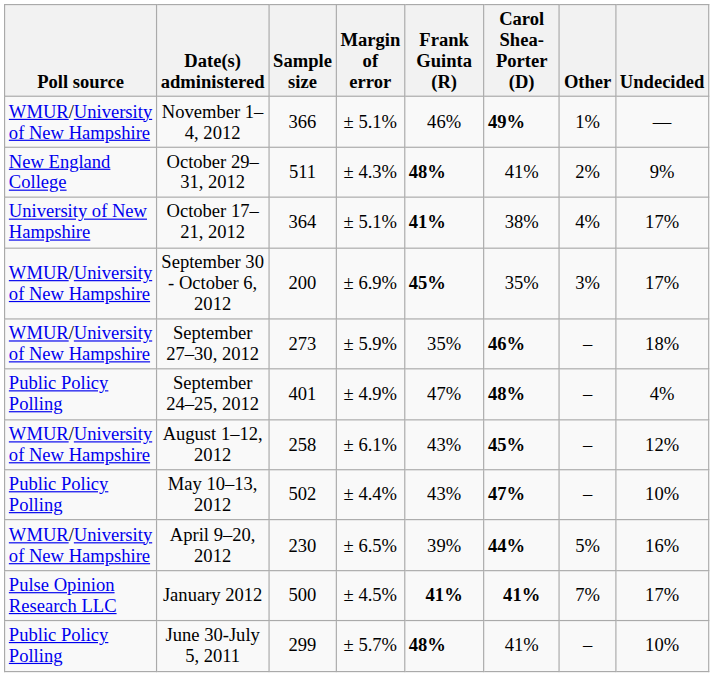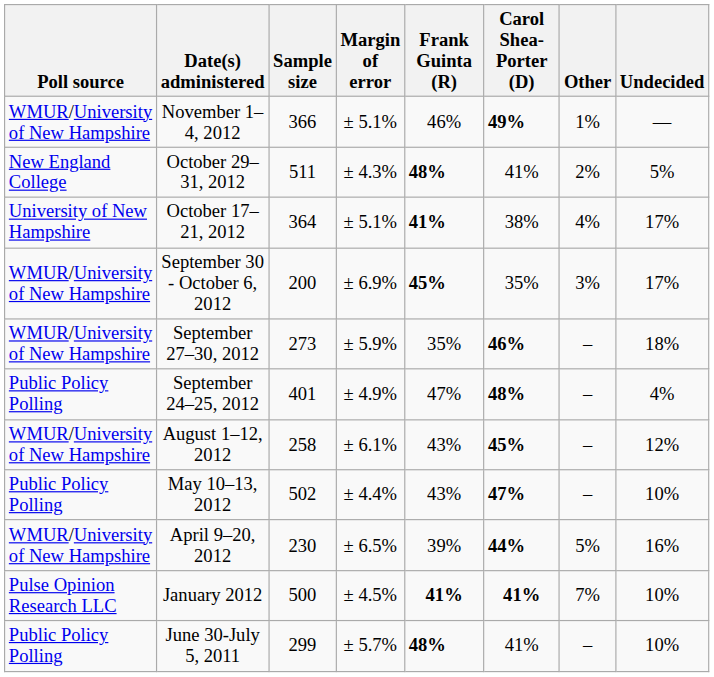October 29–31, 2012 | Undecided: 9% -> 5%
January 2012 | Undecided: 17% -> 10%
